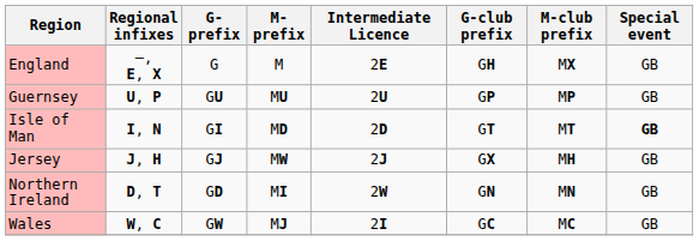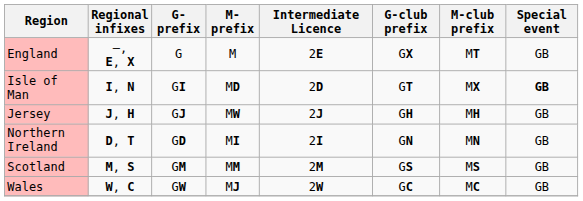England | G-club prefix: GH -> GX
England | M-club prefix: MX -> MT
- row: Guernsey | U, P | GU | MU | 2U | GP | MP | GB
Isle of Man | M-club prefix: MT -> MX
Jersey | G-club prefix: GX -> GH
Northern Ireland | Intermediate Licence: 2W -> 2I
+ row: Scotland | M, S | GM | MM | 2M | GS | MS | GB
Wales | Intermediate Licence: 2I -> 2W
